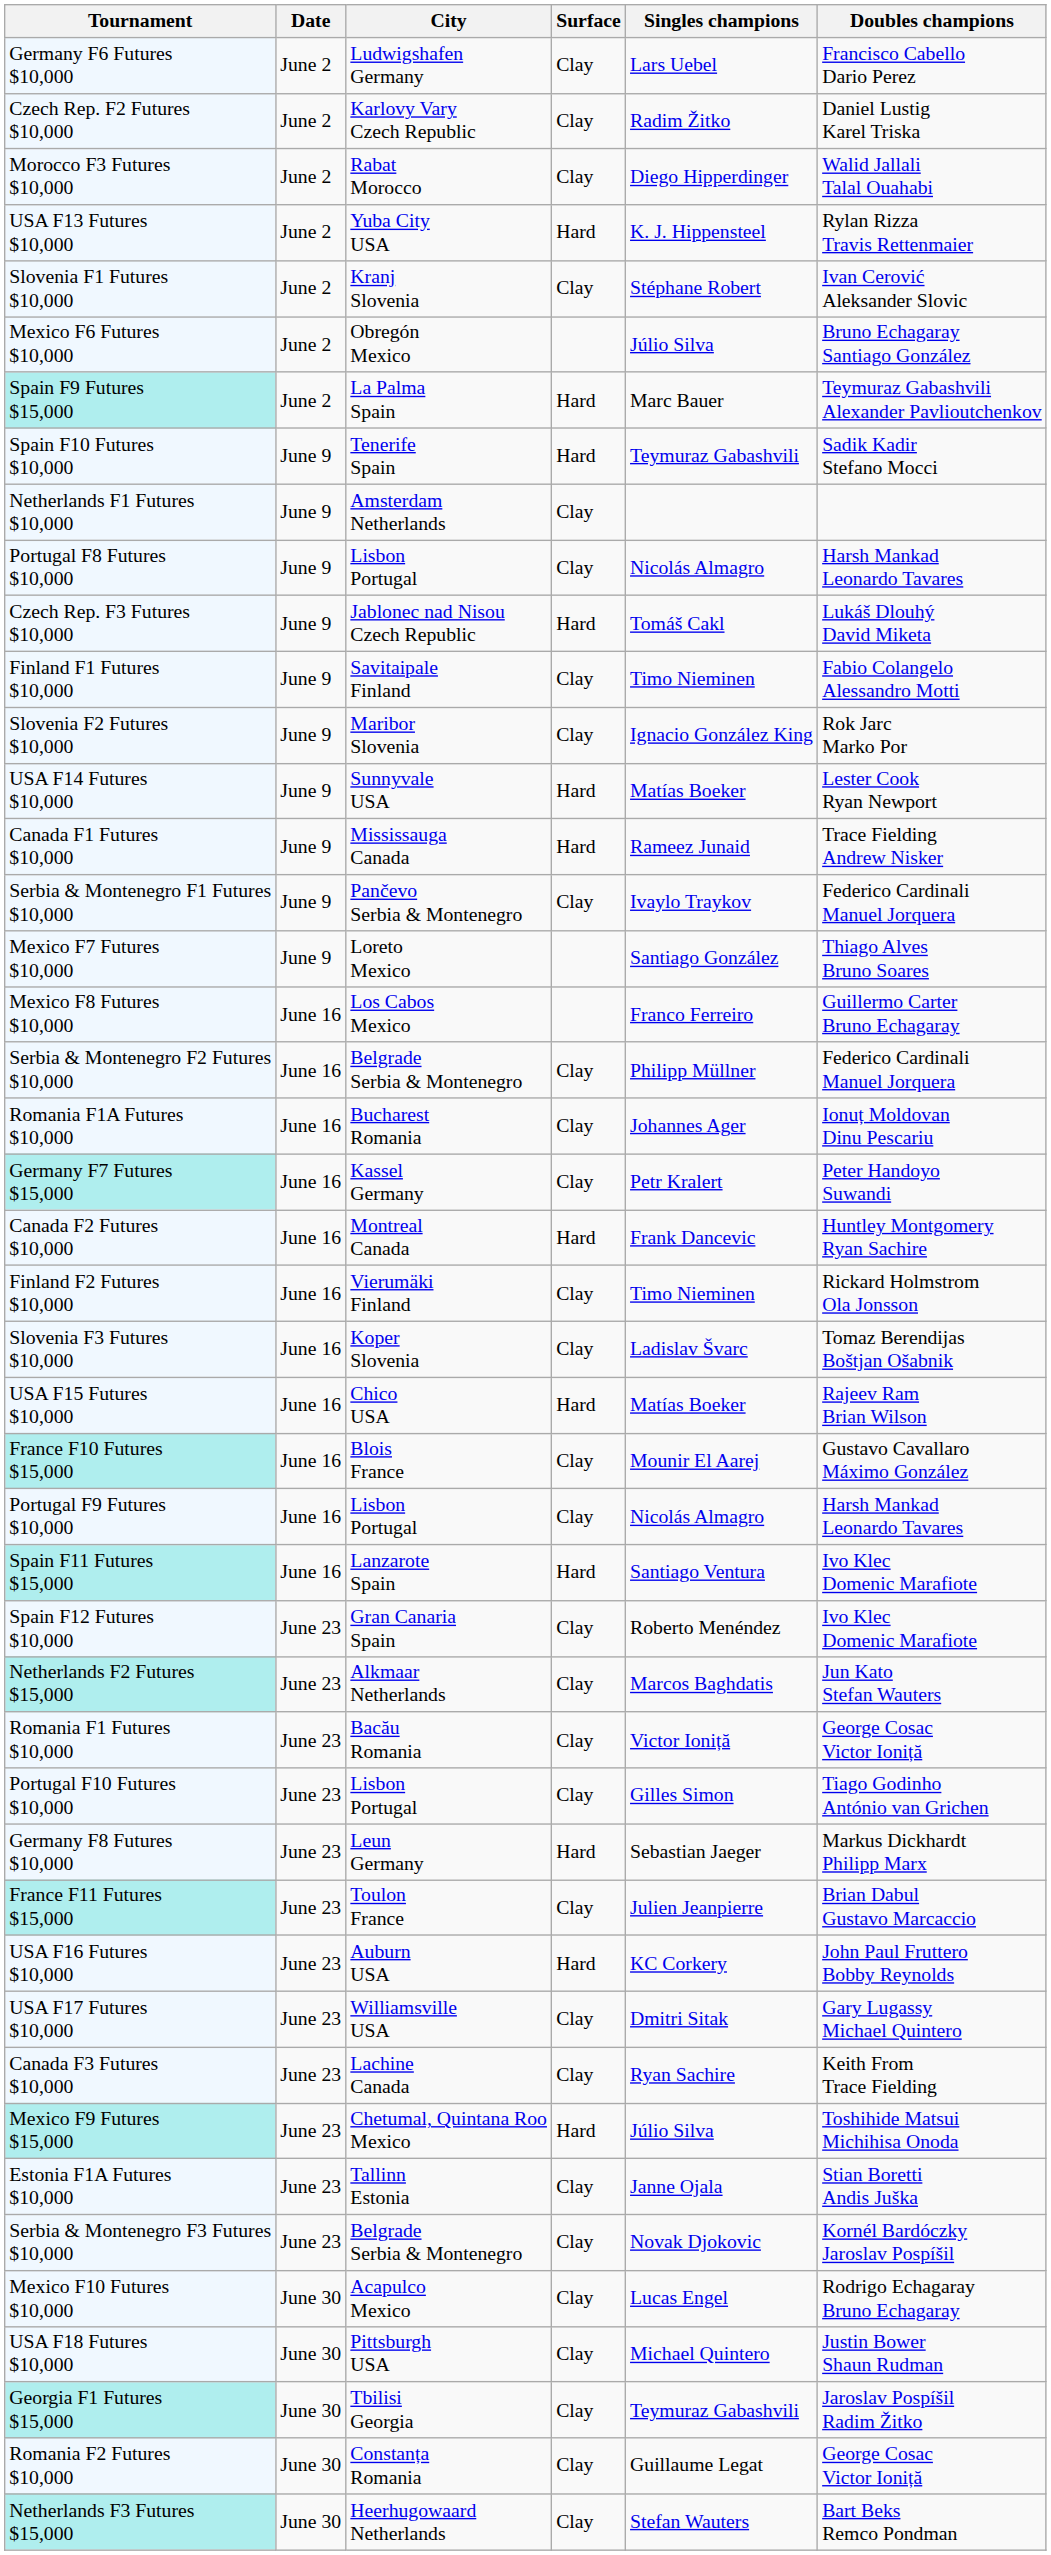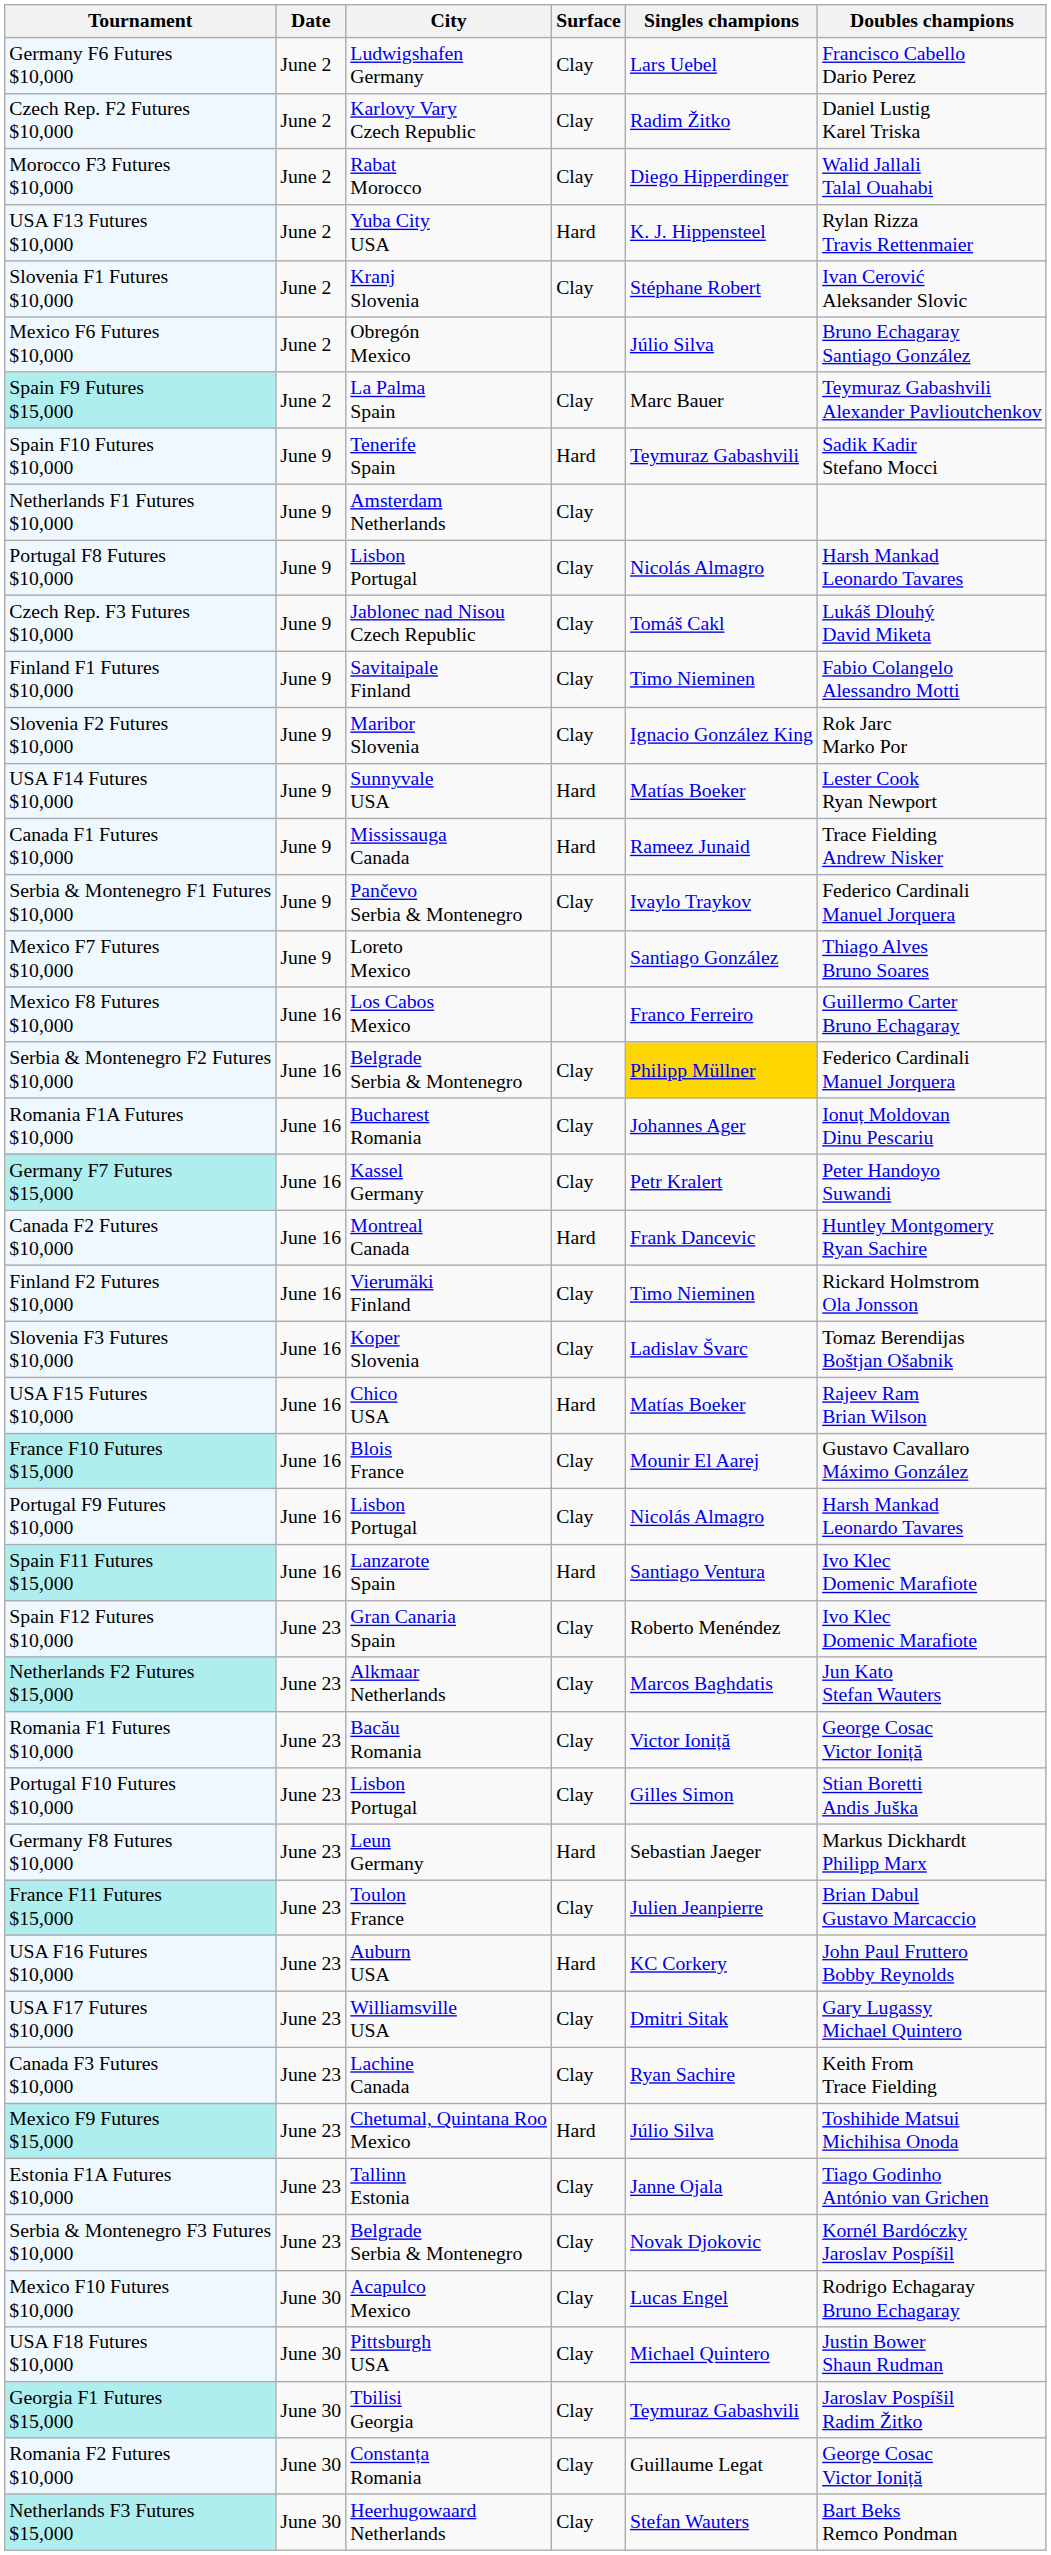Spain F9 Futures $15,000 | Surface: Hard -> Clay
Czech Rep. F3 Futures $10,000 | Surface: Hard -> Clay
Serbia & Montenegro F2 Futures $10,000 | Singles champions: no background -> gold background
Portugal F10 Futures $10,000 | Doubles champions: Tiago Godinho António van Grichen -> Stian Boretti Andis Juška
Estonia F1A Futures $10,000 | Doubles champions: Stian Boretti Andis Juška -> Tiago Godinho António van Grichen
